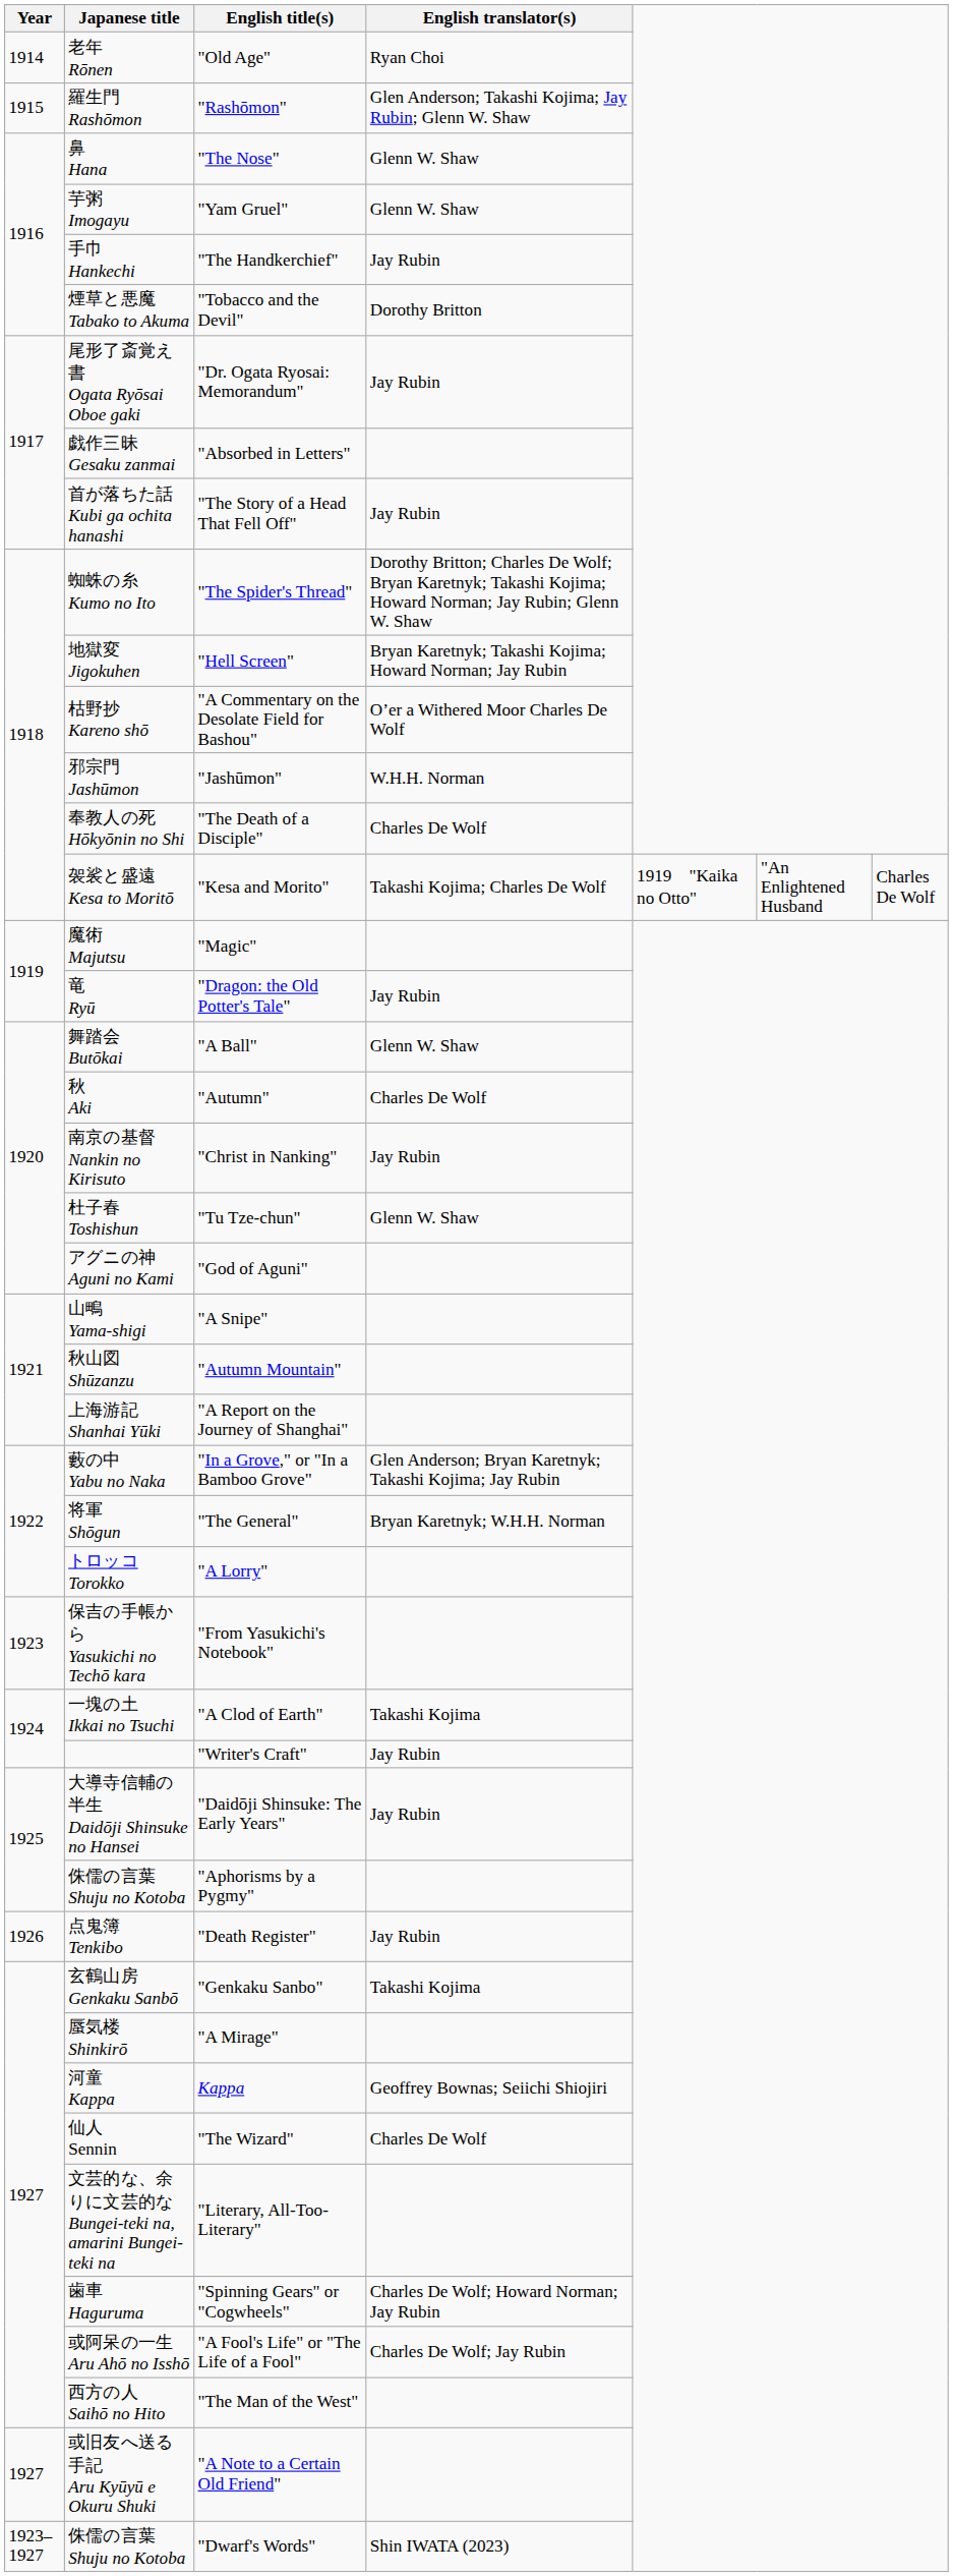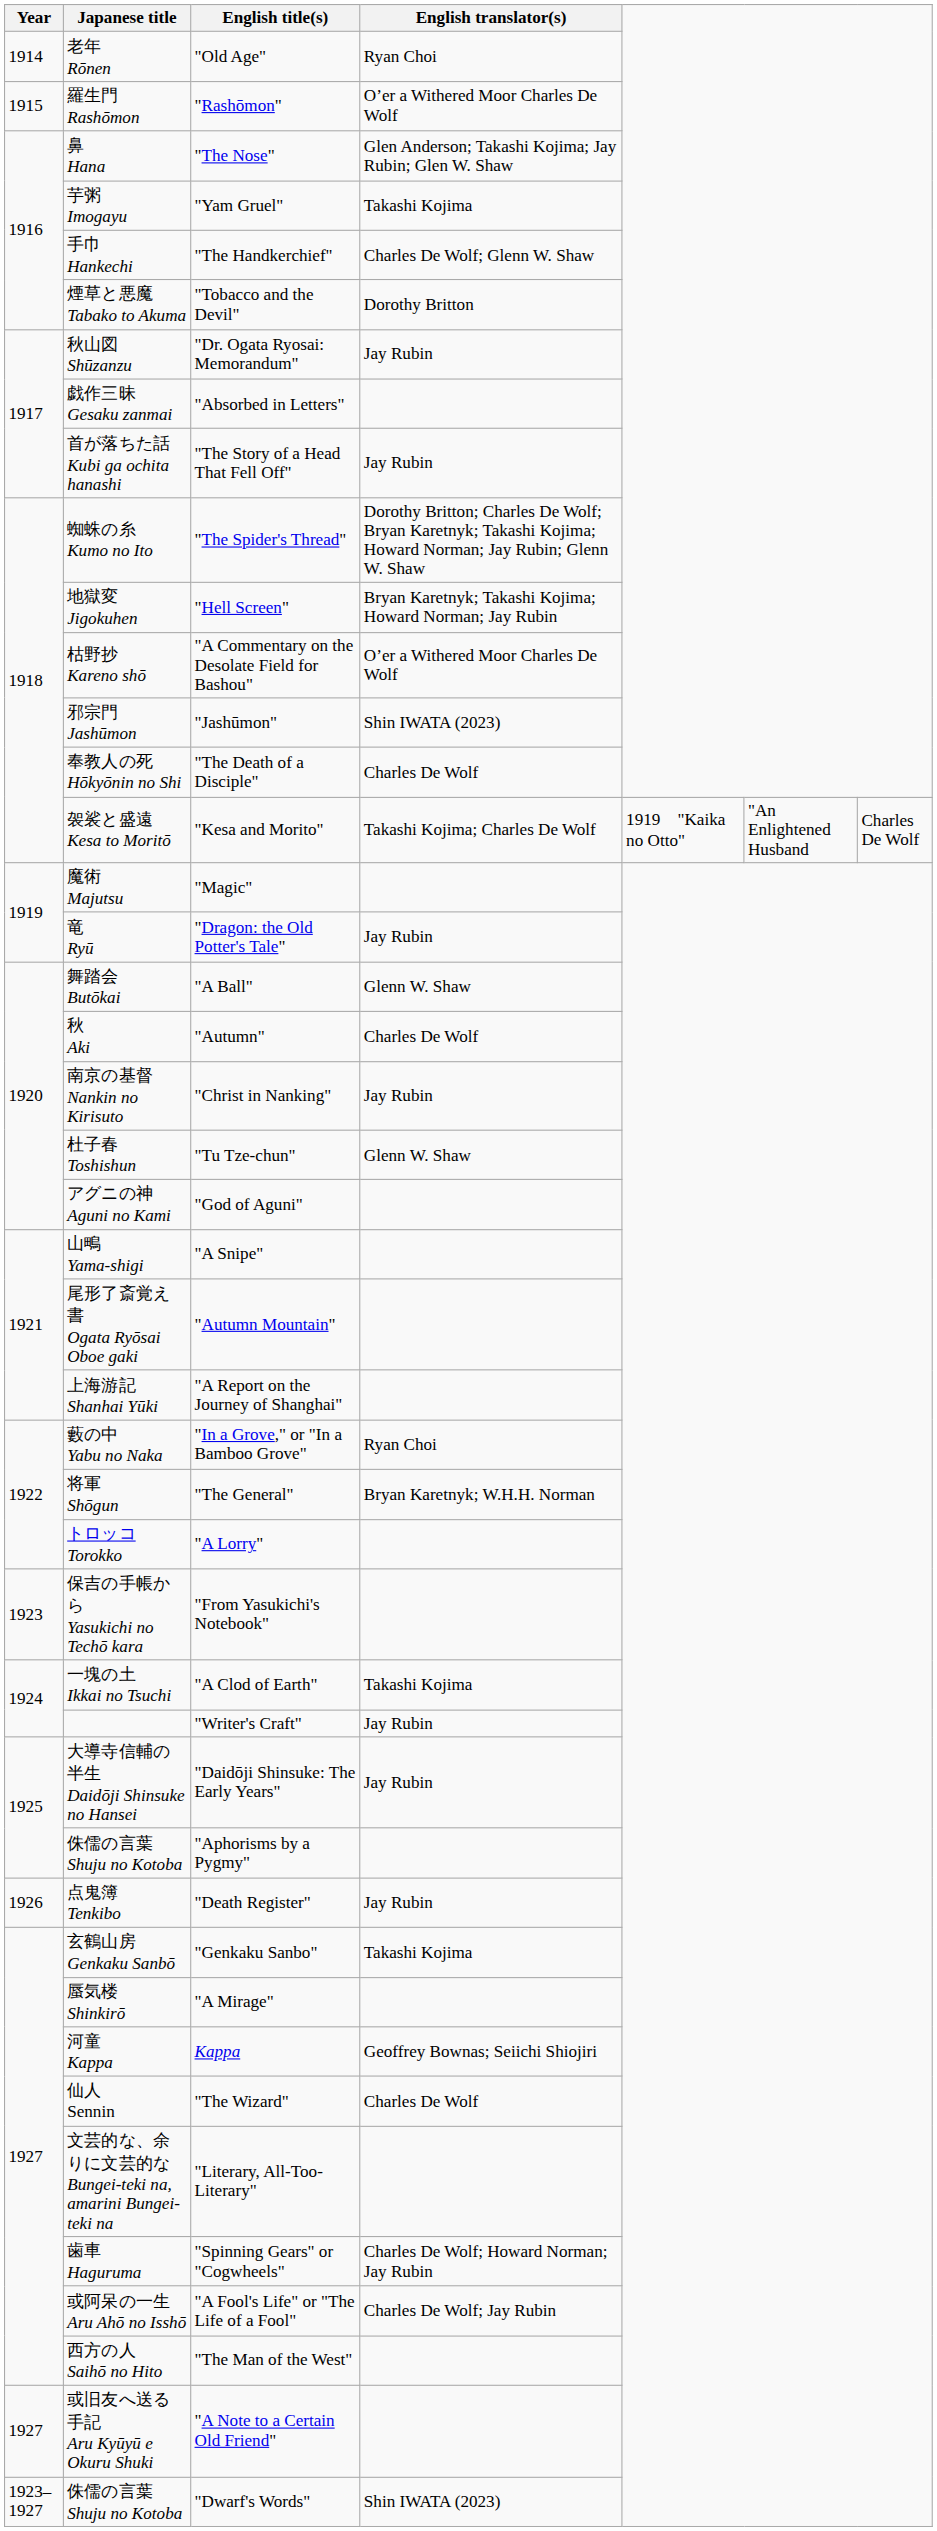"Rashōmon" | English translator(s): Glen Anderson; Takashi Kojima; Jay Rubin; Glenn W. Shaw -> O’er a Withered Moor Charles De Wolf
"The Nose" | English translator(s): Glenn W. Shaw -> Glen Anderson; Takashi Kojima; Jay Rubin; Glen W. Shaw
"Yam Gruel" | English translator(s): Glenn W. Shaw -> Takashi Kojima
"The Handkerchief" | English translator(s): Jay Rubin -> Charles De Wolf; Glenn W. Shaw
"Dr. Ogata Ryosai: Memorandum" | Japanese title: 尾形了斎覚え書 Ogata Ryōsai Oboe gaki -> 秋山図 Shūzanzu
"Jashūmon" | English translator(s): W.H.H. Norman -> Shin IWATA (2023)
"Autumn Mountain" | Japanese title: 秋山図 Shūzanzu -> 尾形了斎覚え書 Ogata Ryōsai Oboe gaki
"In a Grove," or "In a Bamboo Grove" | English translator(s): Glen Anderson; Bryan Karetnyk; Takashi Kojima; Jay Rubin -> Ryan Choi
